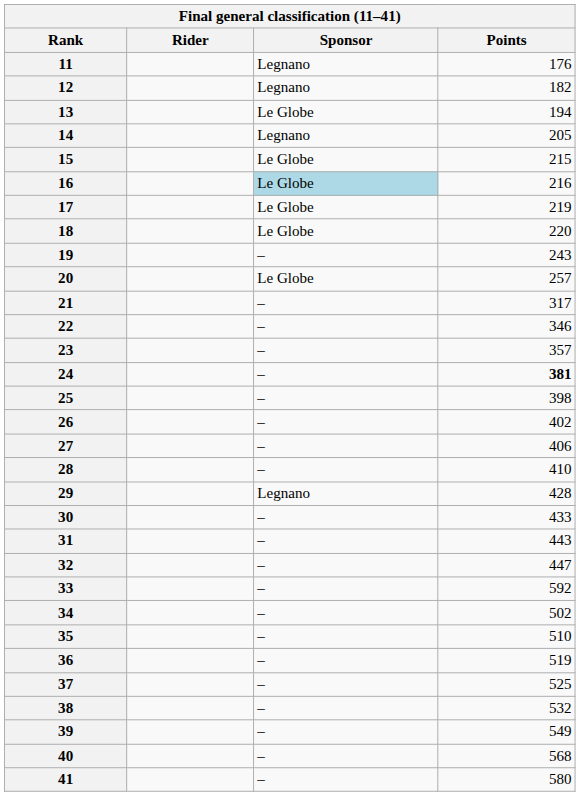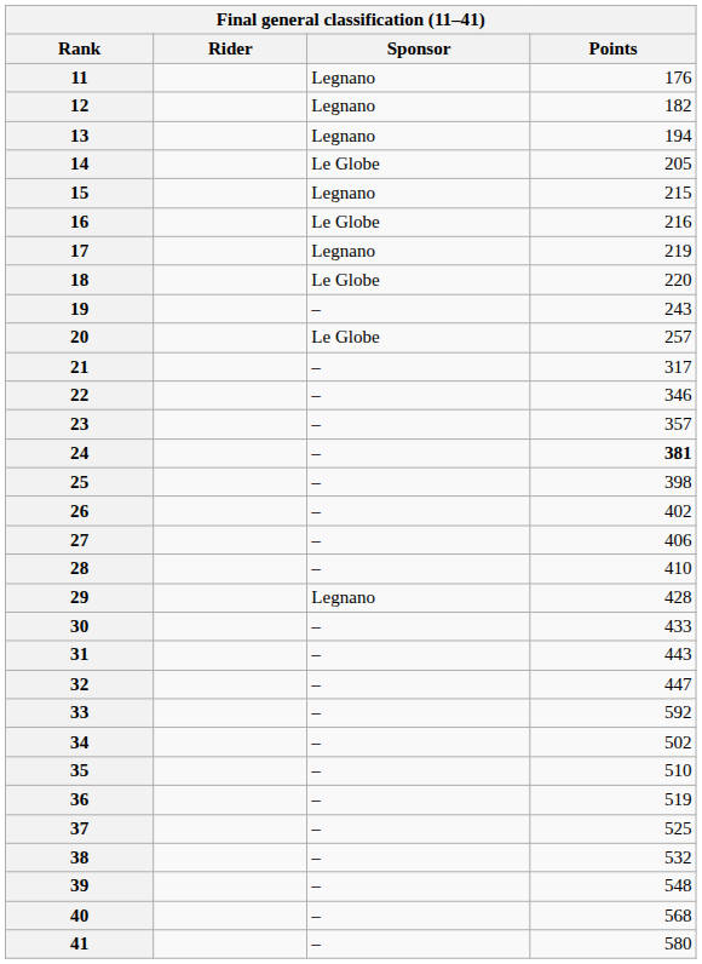13 | Sponsor: Le Globe -> Legnano
14 | Sponsor: Legnano -> Le Globe
15 | Sponsor: Le Globe -> Legnano
16 | Sponsor: lightblue background -> no background
17 | Sponsor: Le Globe -> Legnano
39 | Points: 549 -> 548
